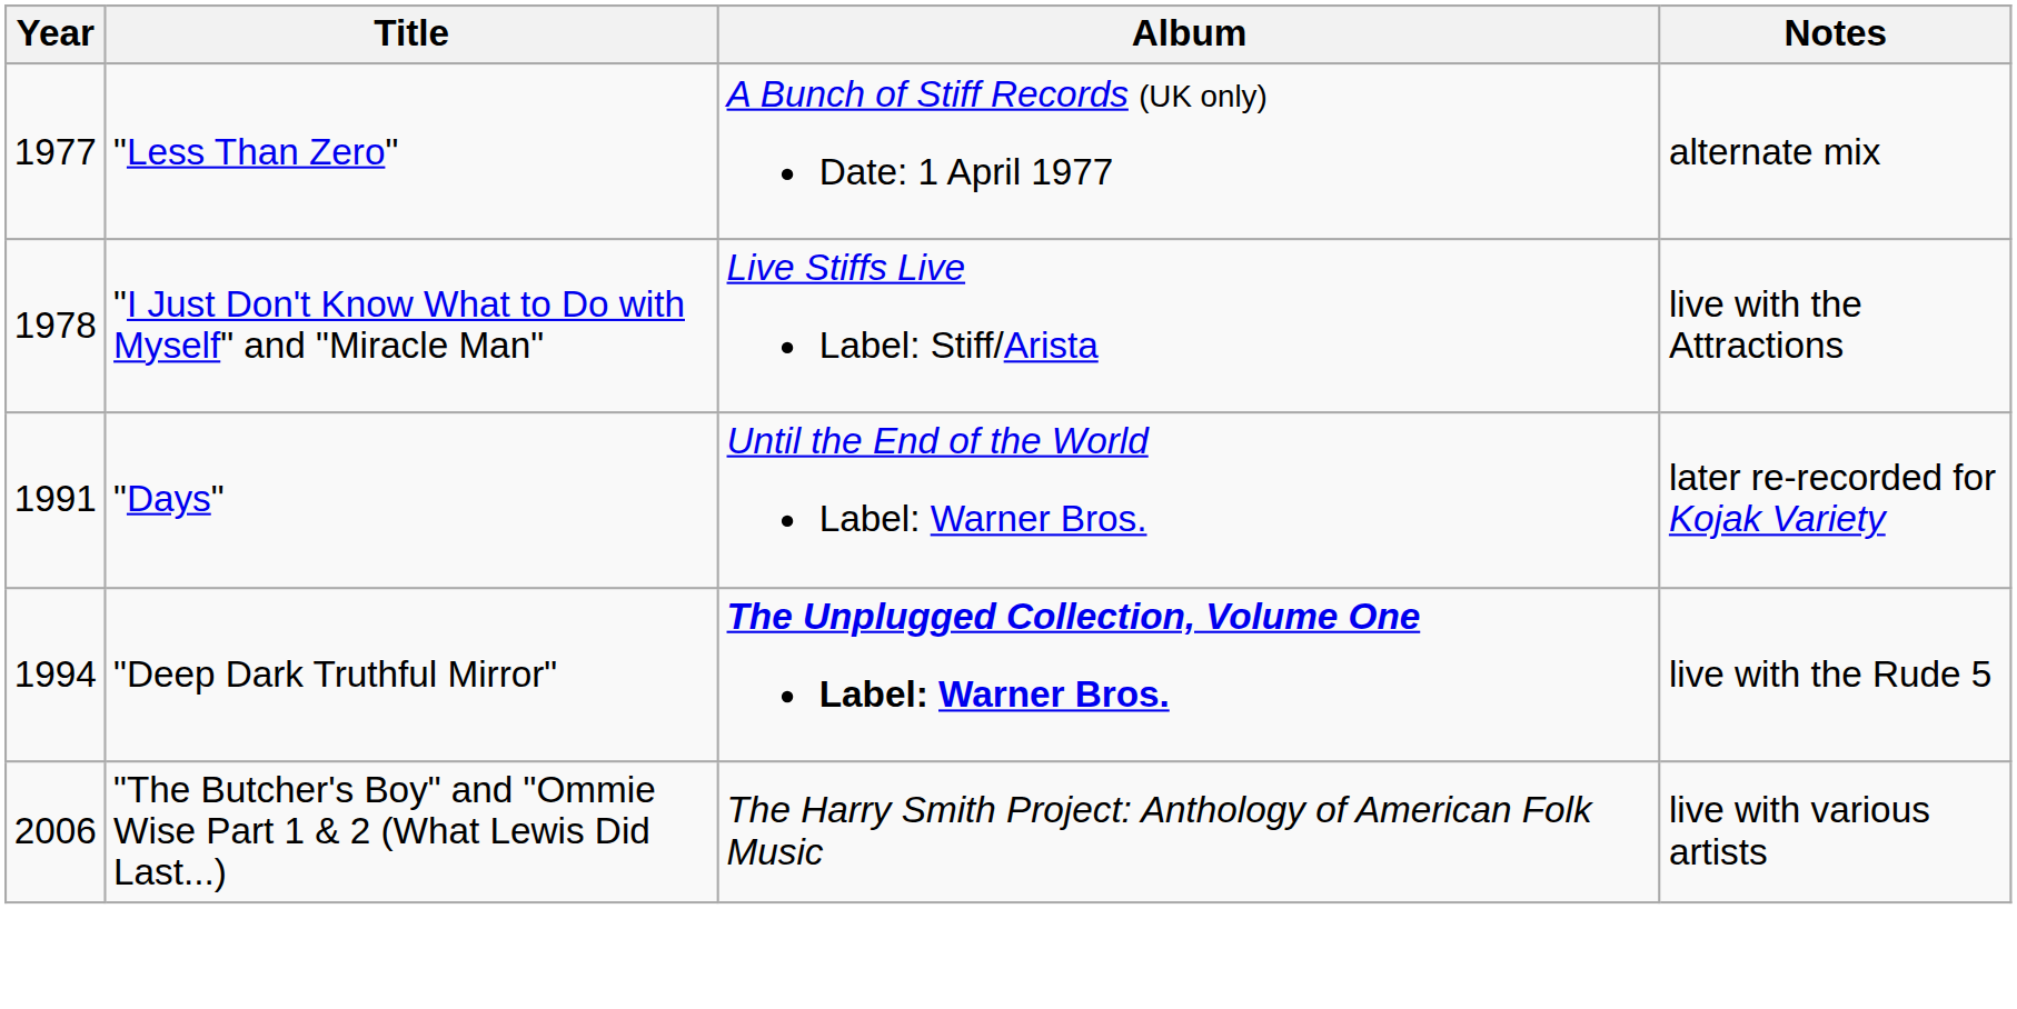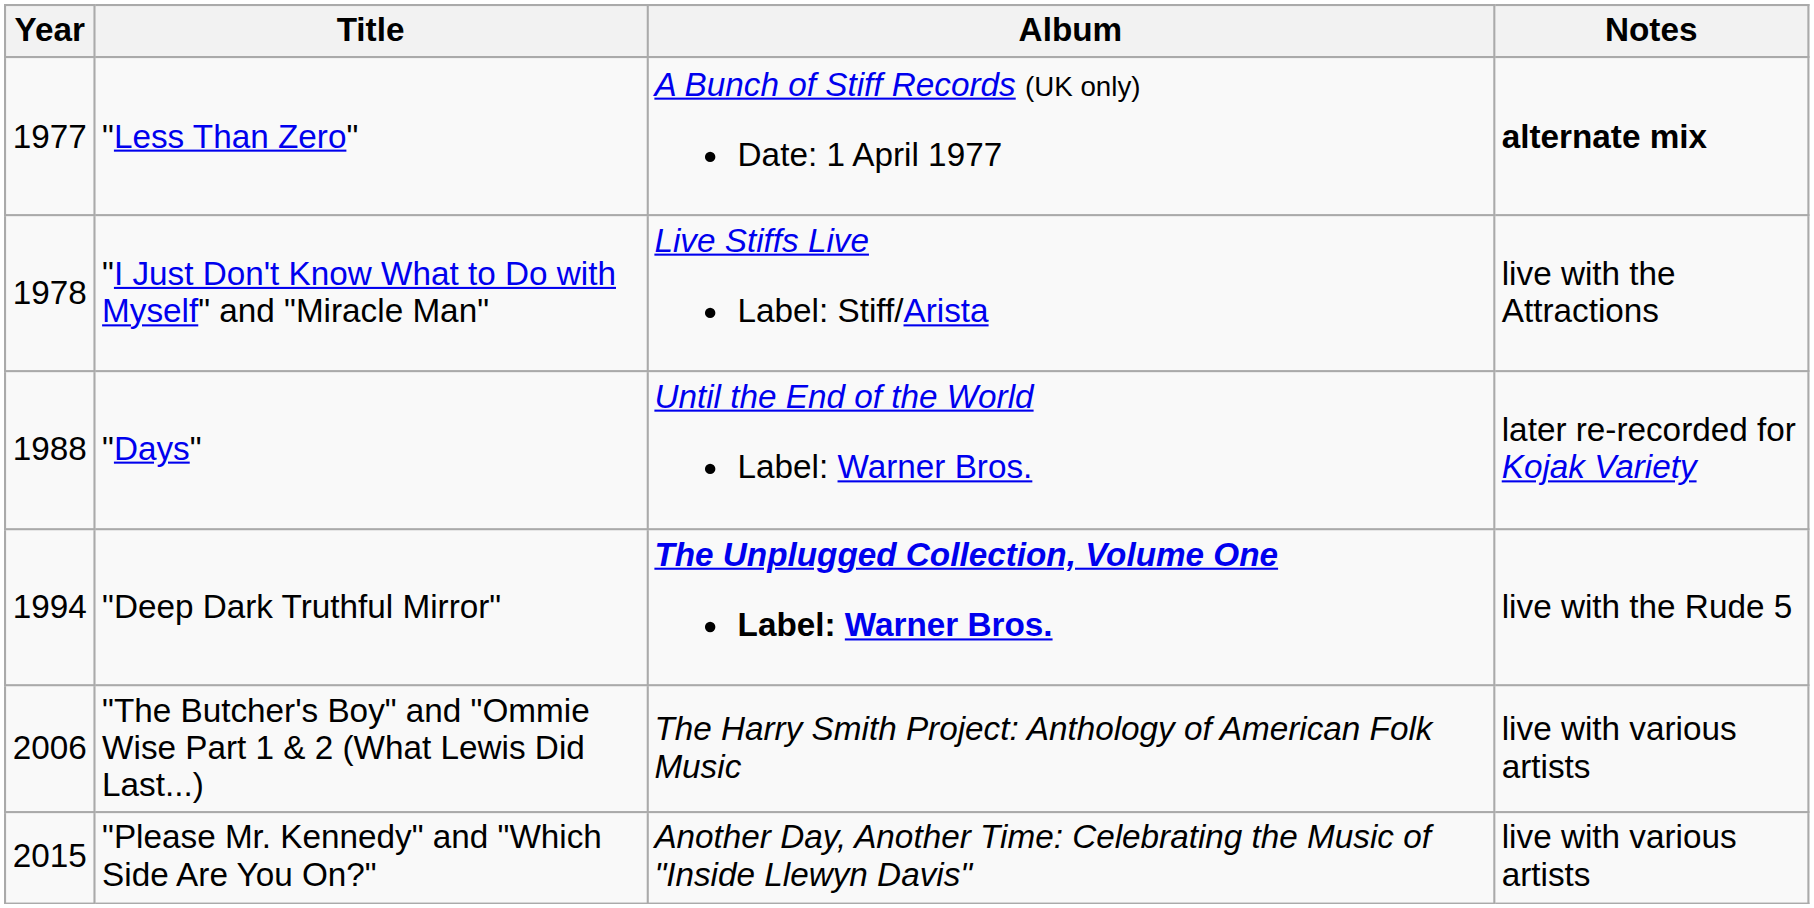"Less Than Zero" | Notes: normal -> bold
"Days" | Year: 1991 -> 1988
+ row: 2015 | "Please Mr. Kennedy" and "Which Side Are You On?" | Another Day, Another Time: Celebrating the Music of "Inside Llewyn Davis" | live with various artists
